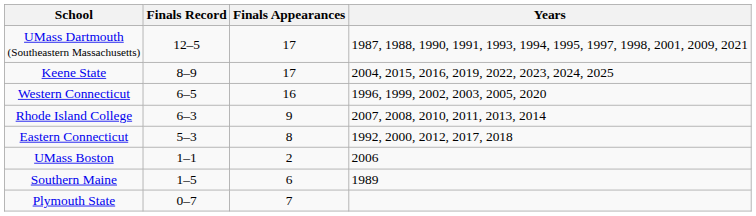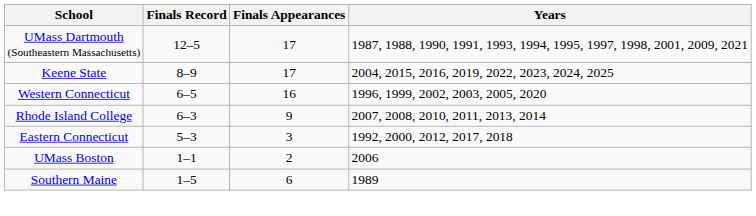Eastern Connecticut | Finals Appearances: 8 -> 3
- row: Plymouth State | 0–7 | 7
